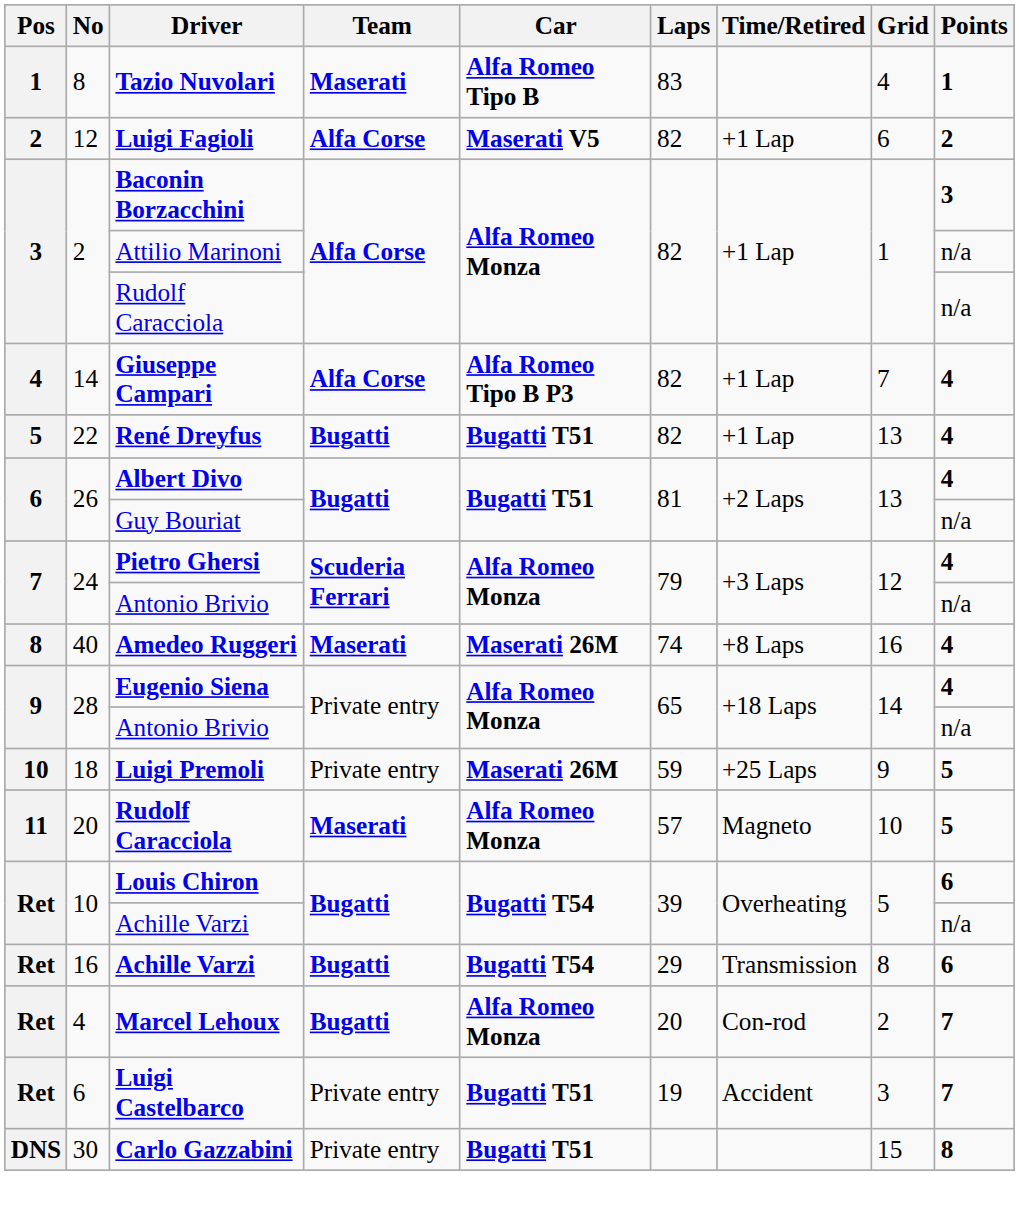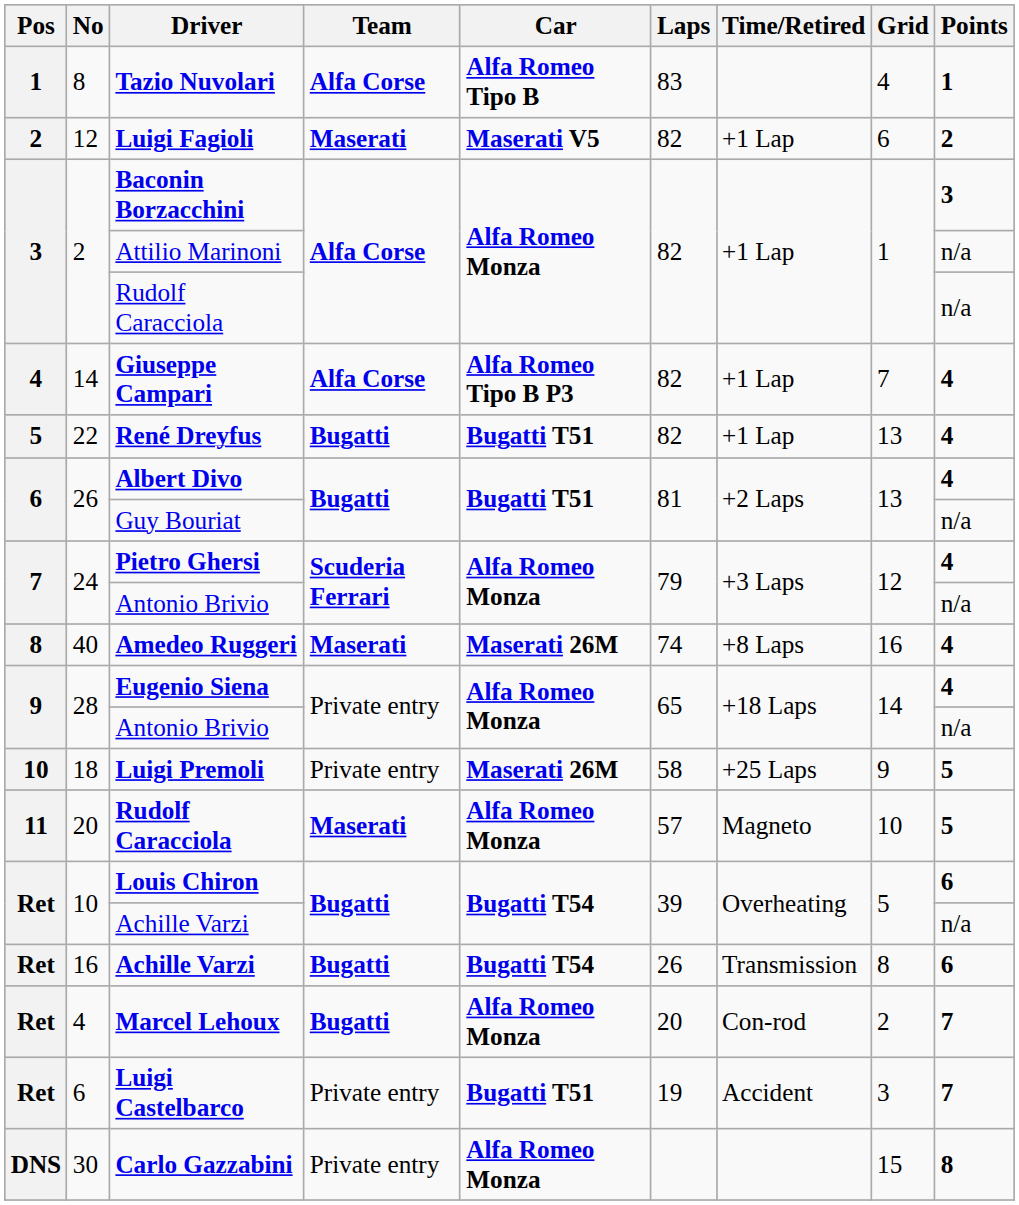Tazio Nuvolari | Team: Maserati -> Alfa Corse
Luigi Fagioli | Team: Alfa Corse -> Maserati
Luigi Premoli | Laps: 59 -> 58
16 / Achille Varzi | Laps: 29 -> 26
Carlo Gazzabini | Car: Bugatti T51 -> Alfa Romeo Monza
